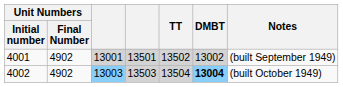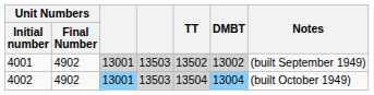4001 | column 4: 13501 -> 13503
4002 | column 3: 13003 -> 13001
4002 | DMBT: bold -> normal
